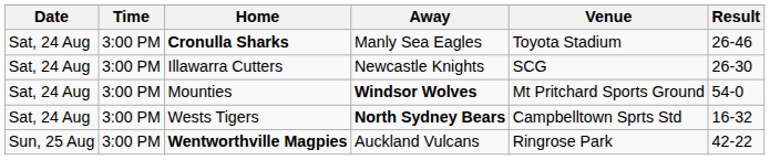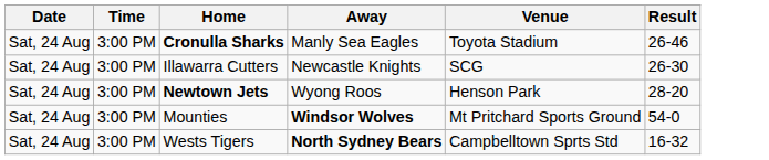+ row: Sat, 24 Aug | 3:00 PM | Newtown Jets | Wyong Roos | Henson Park | 28-20
- row: Sun, 25 Aug | 3:00 PM | Wentworthville Magpies | Auckland Vulcans | Ringrose Park | 42-22
